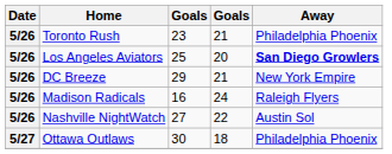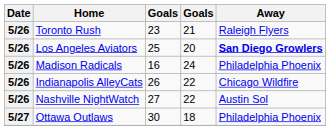Toronto Rush | Away: Philadelphia Phoenix -> Raleigh Flyers
- row: 5/26 | DC Breeze | 29 | 21 | New York Empire
Madison Radicals | Away: Raleigh Flyers -> Philadelphia Phoenix
+ row: 5/26 | Indianapolis AlleyCats | 26 | 22 | Chicago Wildfire
